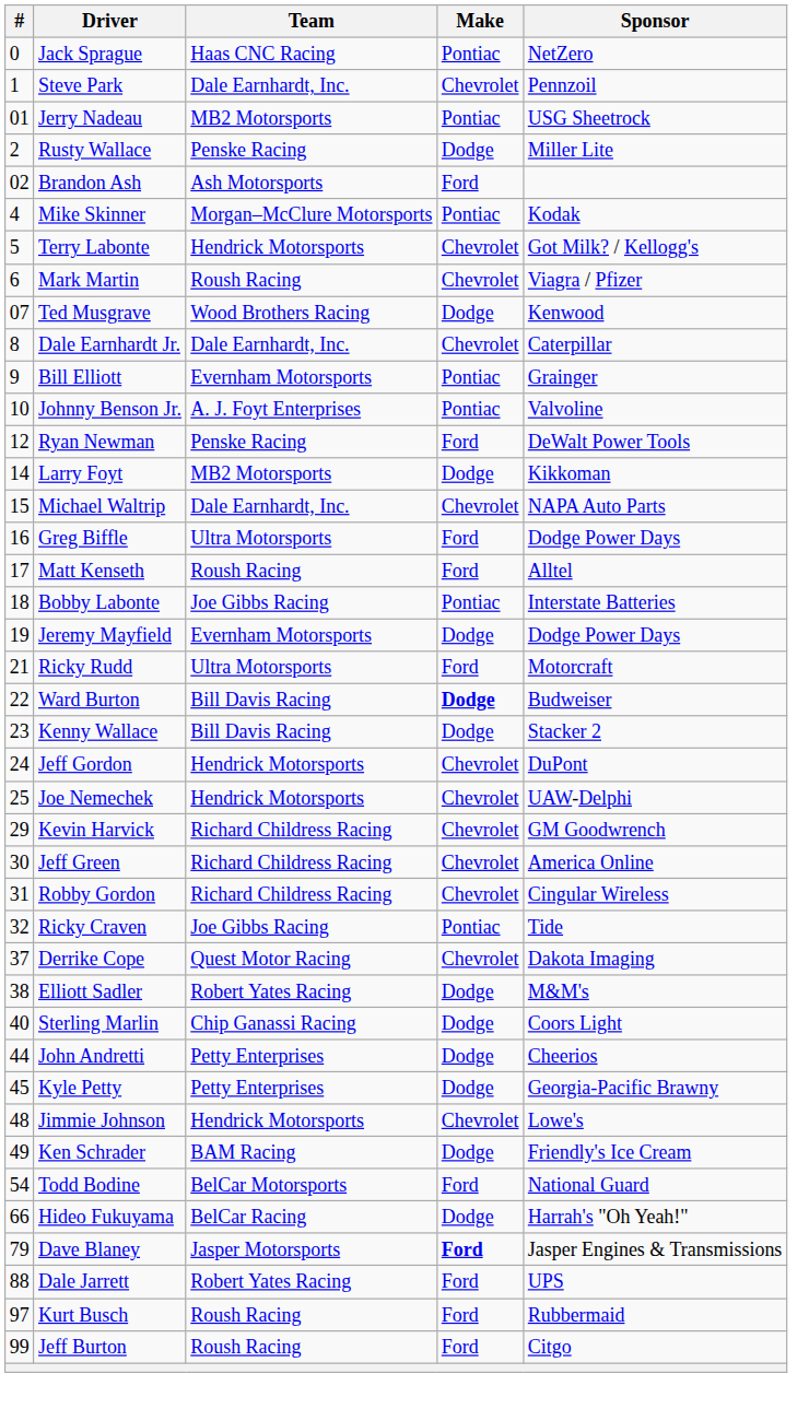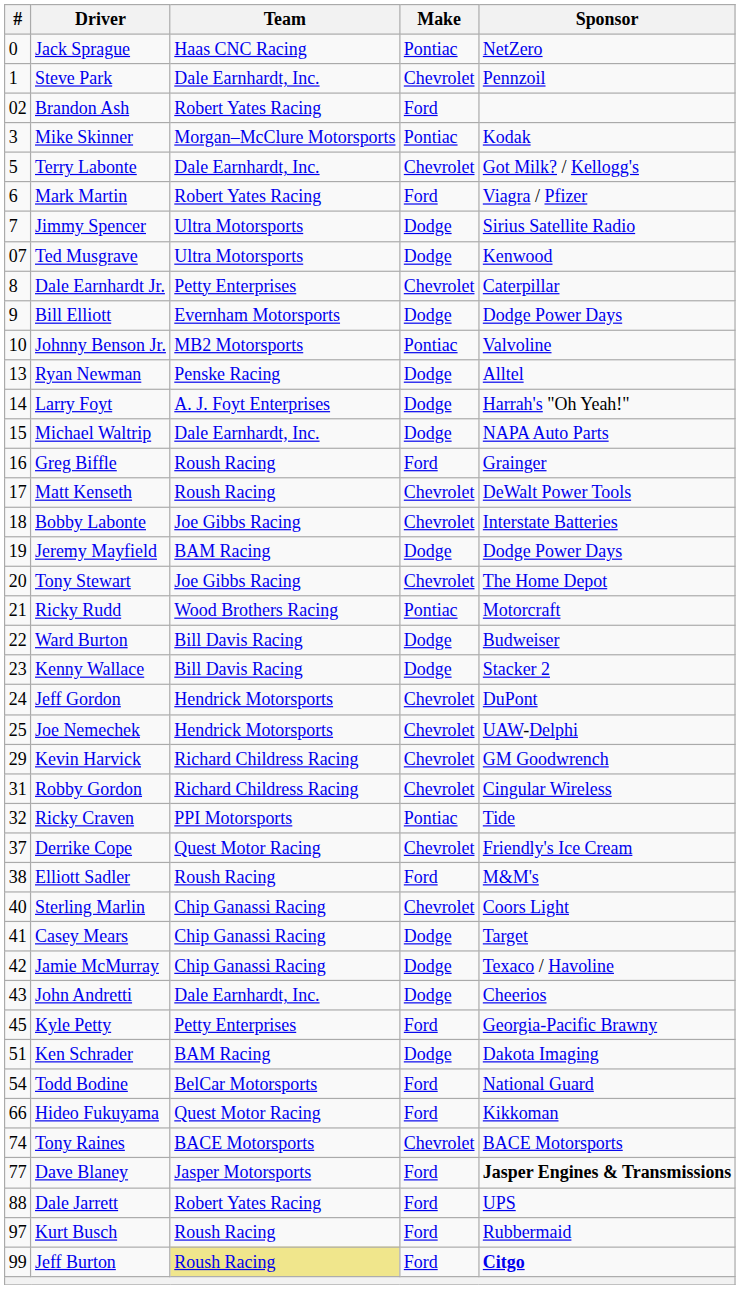- row: 01 | Jerry Nadeau | MB2 Motorsports | Pontiac | USG Sheetrock
- row: 2 | Rusty Wallace | Penske Racing | Dodge | Miller Lite
Brandon Ash | Team: Ash Motorsports -> Robert Yates Racing
Mike Skinner | #: 4 -> 3
Terry Labonte | Team: Hendrick Motorsports -> Dale Earnhardt, Inc.
Mark Martin | Team: Roush Racing -> Robert Yates Racing
Mark Martin | Make: Chevrolet -> Ford
+ row: 7 | Jimmy Spencer | Ultra Motorsports | Dodge | Sirius Satellite Radio
Ted Musgrave | Team: Wood Brothers Racing -> Ultra Motorsports
Dale Earnhardt Jr. | Team: Dale Earnhardt, Inc. -> Petty Enterprises
Bill Elliott | Make: Pontiac -> Dodge
Bill Elliott | Sponsor: Grainger -> Dodge Power Days
Johnny Benson Jr. | Team: A. J. Foyt Enterprises -> MB2 Motorsports
Ryan Newman | #: 12 -> 13
Ryan Newman | Make: Ford -> Dodge
Ryan Newman | Sponsor: DeWalt Power Tools -> Alltel
Larry Foyt | Team: MB2 Motorsports -> A. J. Foyt Enterprises
Larry Foyt | Sponsor: Kikkoman -> Harrah's "Oh Yeah!"
Michael Waltrip | Make: Chevrolet -> Dodge
Greg Biffle | Team: Ultra Motorsports -> Roush Racing
Greg Biffle | Sponsor: Dodge Power Days -> Grainger
Matt Kenseth | Make: Ford -> Chevrolet
Matt Kenseth | Sponsor: Alltel -> DeWalt Power Tools
Bobby Labonte | Make: Pontiac -> Chevrolet
Jeremy Mayfield | Team: Evernham Motorsports -> BAM Racing
+ row: 20 | Tony Stewart | Joe Gibbs Racing | Chevrolet | The Home Depot
Ricky Rudd | Team: Ultra Motorsports -> Wood Brothers Racing
Ricky Rudd | Make: Ford -> Pontiac
Ward Burton | Make: bold -> normal
- row: 30 | Jeff Green | Richard Childress Racing | Chevrolet | America Online
Ricky Craven | Team: Joe Gibbs Racing -> PPI Motorsports
Derrike Cope | Sponsor: Dakota Imaging -> Friendly's Ice Cream
Elliott Sadler | Team: Robert Yates Racing -> Roush Racing
Elliott Sadler | Make: Dodge -> Ford
Sterling Marlin | Make: Dodge -> Chevrolet
+ row: 41 | Casey Mears | Chip Ganassi Racing | Dodge | Target
+ row: 42 | Jamie McMurray | Chip Ganassi Racing | Dodge | Texaco / Havoline
John Andretti | #: 44 -> 43
John Andretti | Team: Petty Enterprises -> Dale Earnhardt, Inc.
Kyle Petty | Make: Dodge -> Ford
- row: 48 | Jimmie Johnson | Hendrick Motorsports | Chevrolet | Lowe's
Ken Schrader | #: 49 -> 51
Ken Schrader | Sponsor: Friendly's Ice Cream -> Dakota Imaging
Hideo Fukuyama | Team: BelCar Racing -> Quest Motor Racing
Hideo Fukuyama | Make: Dodge -> Ford
Hideo Fukuyama | Sponsor: Harrah's "Oh Yeah!" -> Kikkoman
+ row: 74 | Tony Raines | BACE Motorsports | Chevrolet | BACE Motorsports
Dave Blaney | #: 79 -> 77
Dave Blaney | Make: bold -> normal
Dave Blaney | Sponsor: normal -> bold
Jeff Burton | Team: no background -> khaki background
Jeff Burton | Sponsor: normal -> bold
